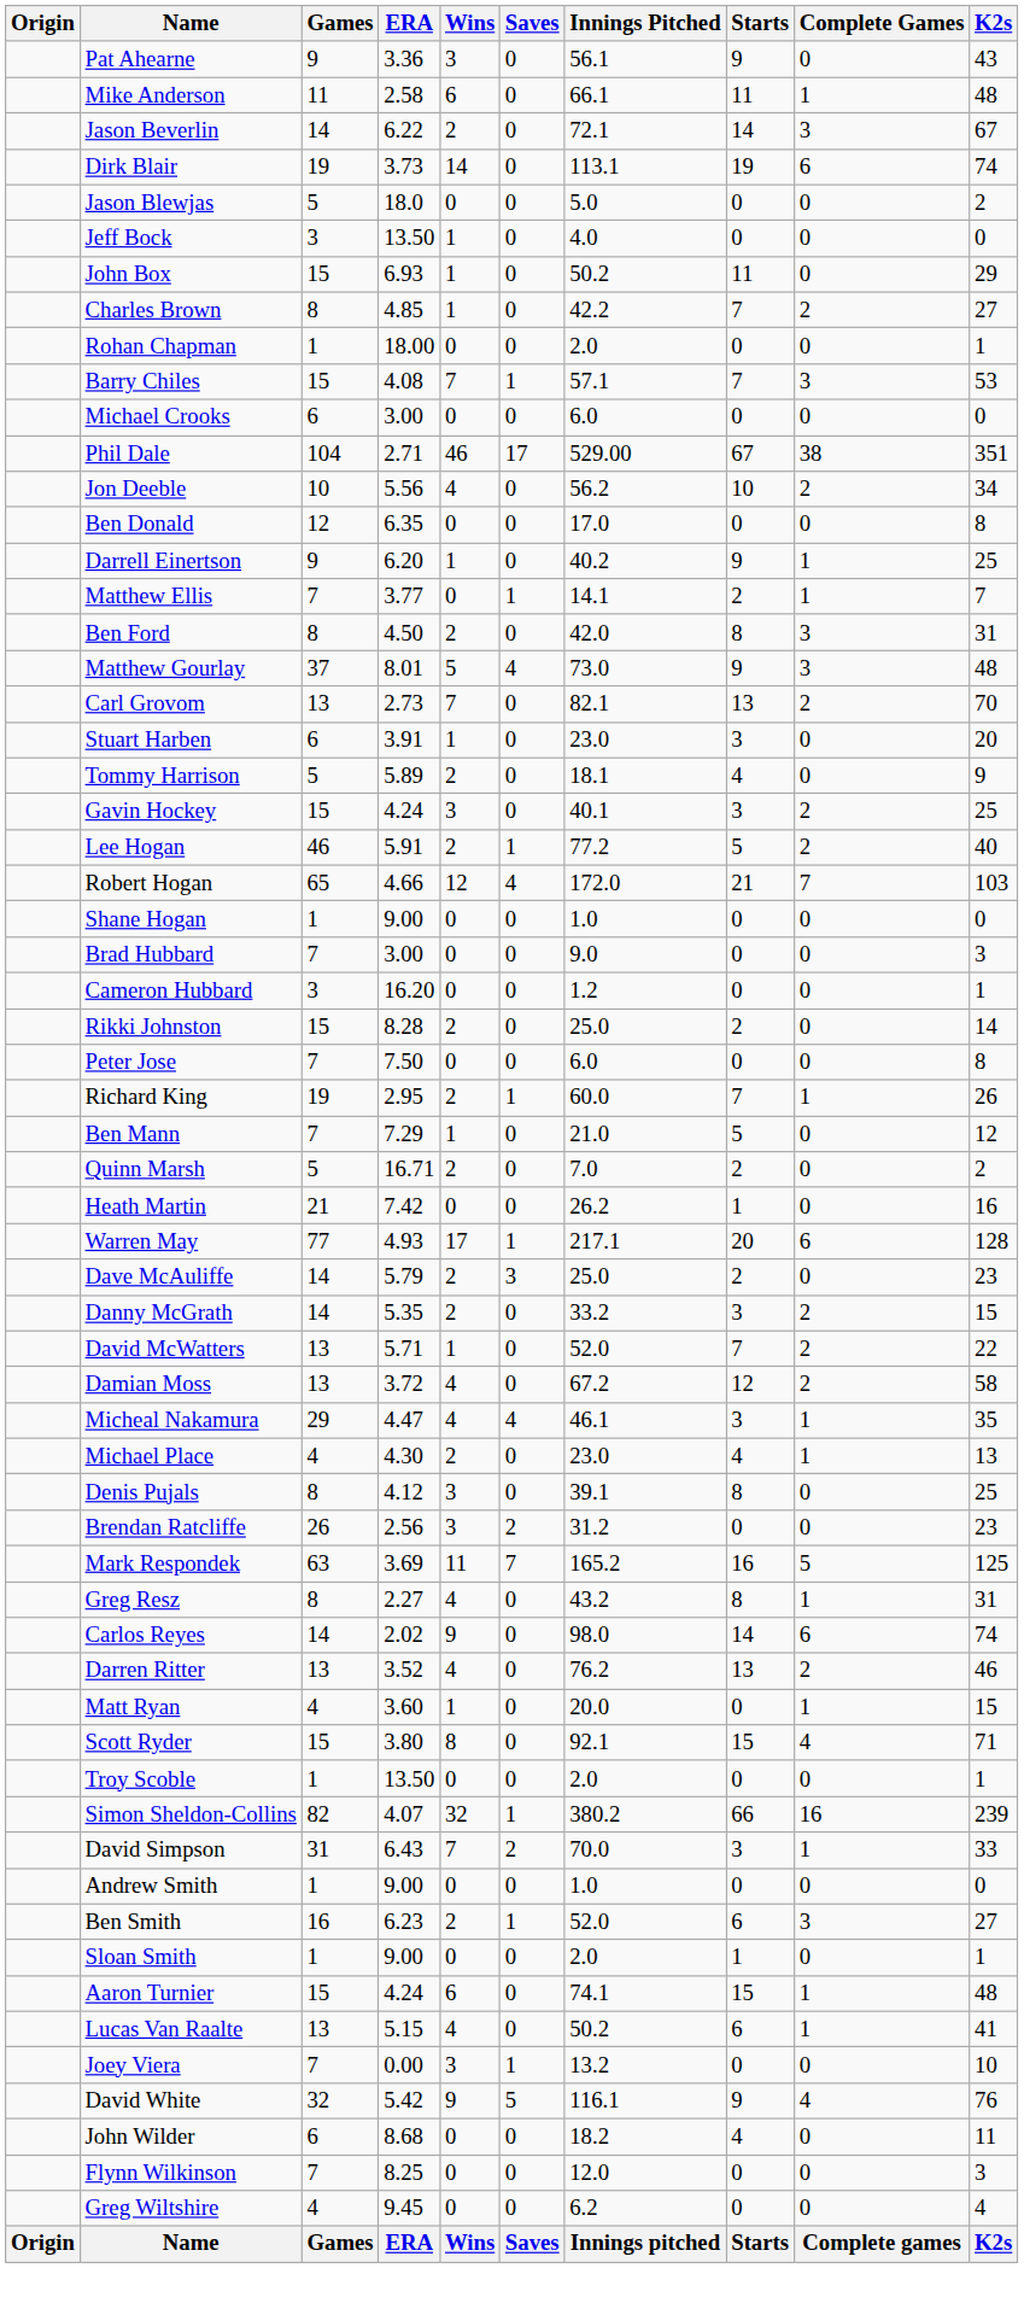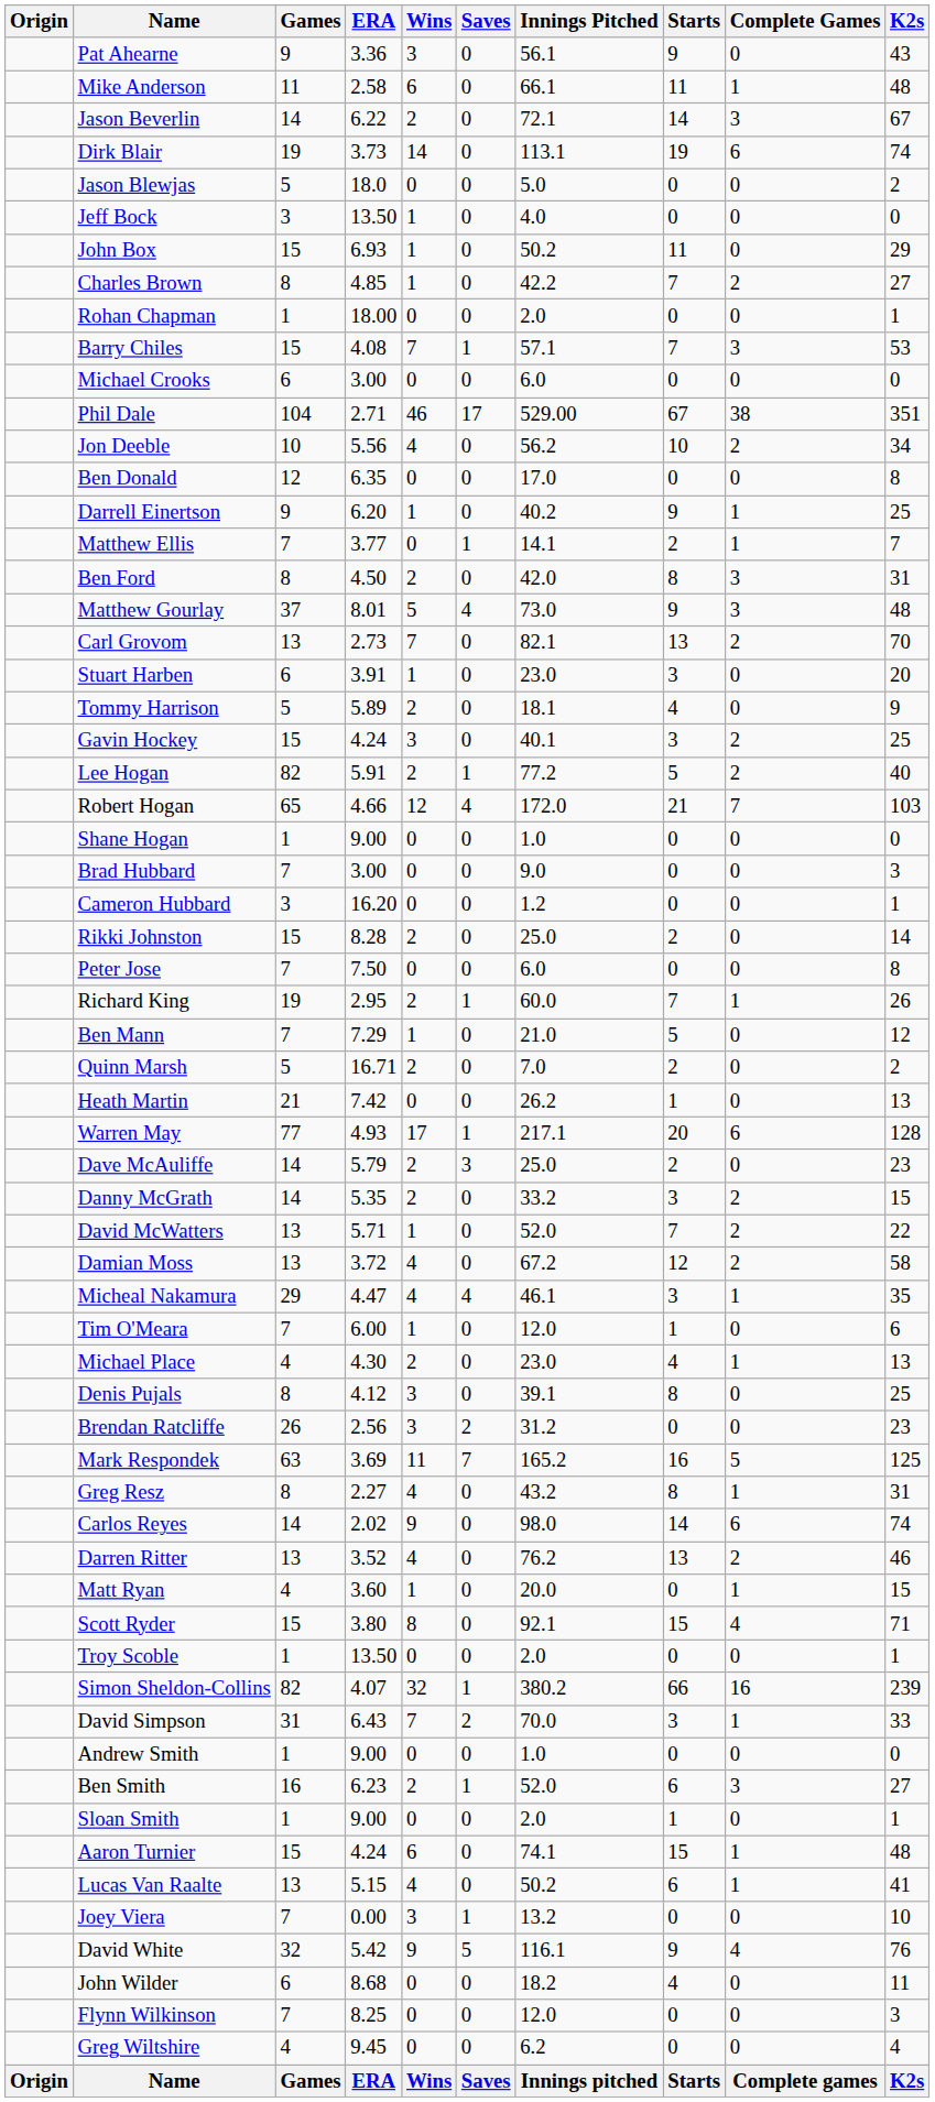Lee Hogan | Games: 46 -> 82
Heath Martin | K2s: 16 -> 13
+ row: Tim O'Meara | 7 | 6.00 | 1 | 0 | 12.0 | 1 | 0 | 6
